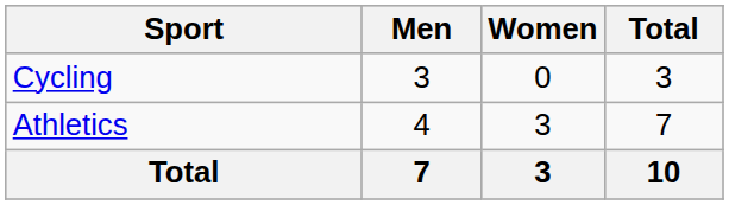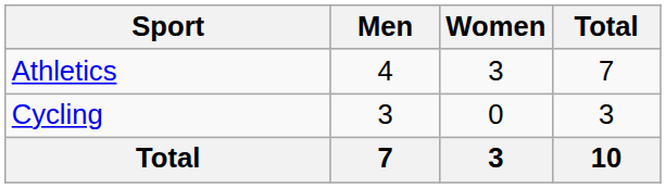rows swapped: Athletics <-> Cycling
